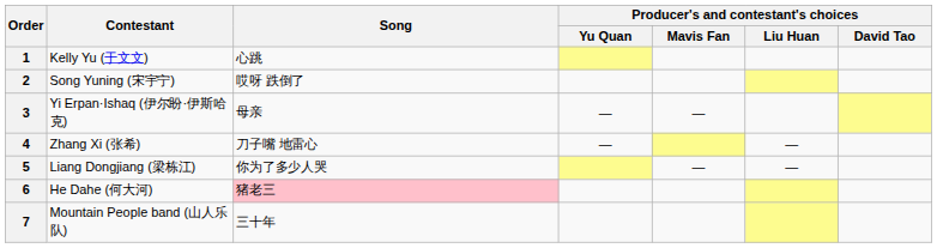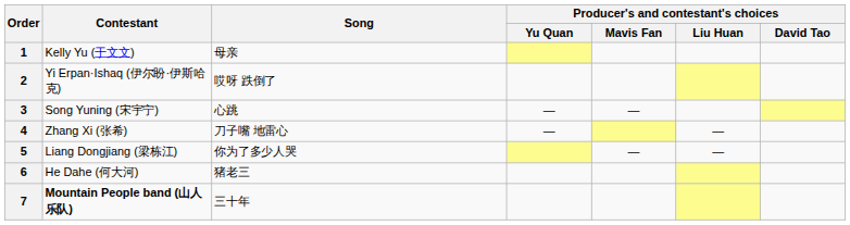1 | Song: 心跳 -> 母亲
2 | Contestant: Song Yuning (宋宇宁) -> Yi Erpan·Ishaq (伊尔盼·伊斯哈克)
3 | Contestant: Yi Erpan·Ishaq (伊尔盼·伊斯哈克) -> Song Yuning (宋宇宁)
3 | Song: 母亲 -> 心跳
6 | Song: pink background -> no background
7 | Contestant: normal -> bold
